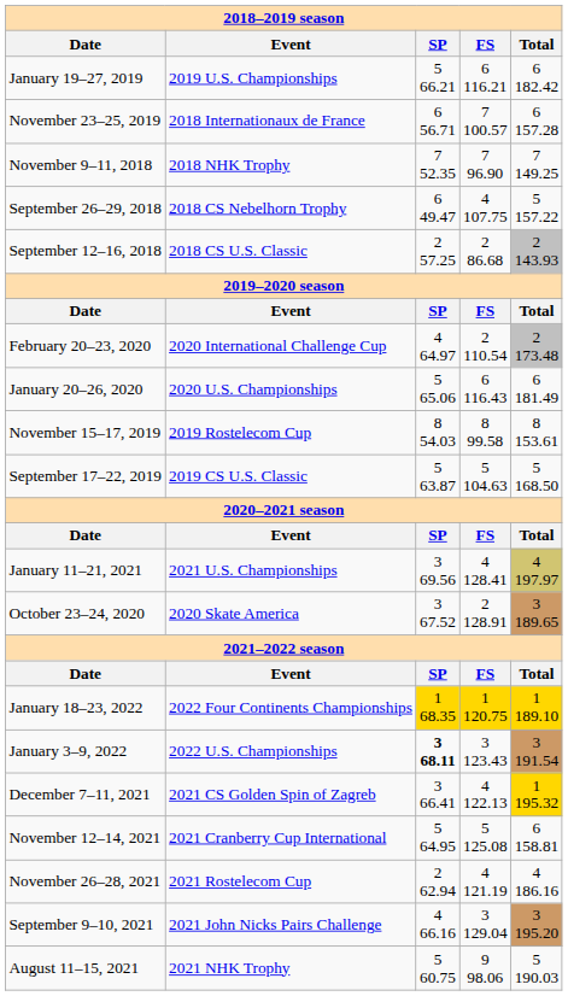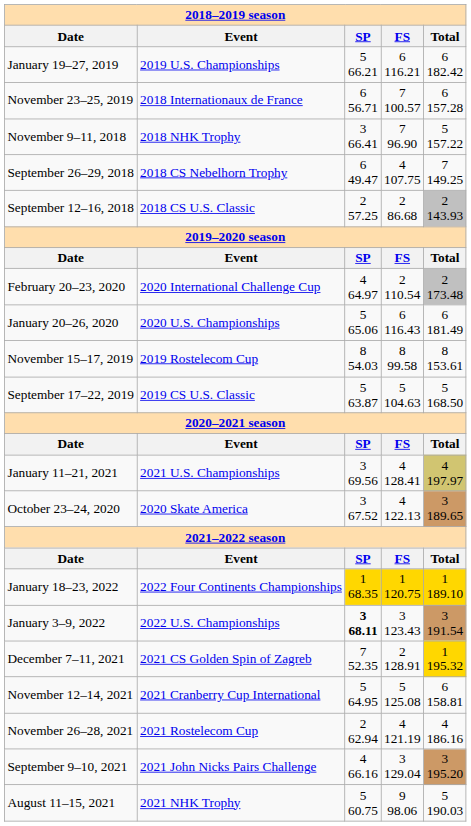November 9–11, 2018 | column 3: 7 52.35 -> 3 66.41
November 9–11, 2018 | column 5: 7 149.25 -> 5 157.22
September 26–29, 2018 | column 5: 5 157.22 -> 7 149.25
October 23–24, 2020 | column 4: 2 128.91 -> 4 122.13
December 7–11, 2021 | column 3: 3 66.41 -> 7 52.35
December 7–11, 2021 | column 4: 4 122.13 -> 2 128.91
